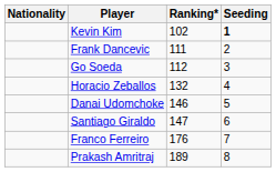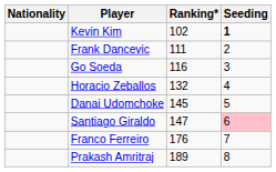Go Soeda | Ranking*: 112 -> 116
Danai Udomchoke | Ranking*: 146 -> 145
Santiago Giraldo | Seeding: no background -> pink background
